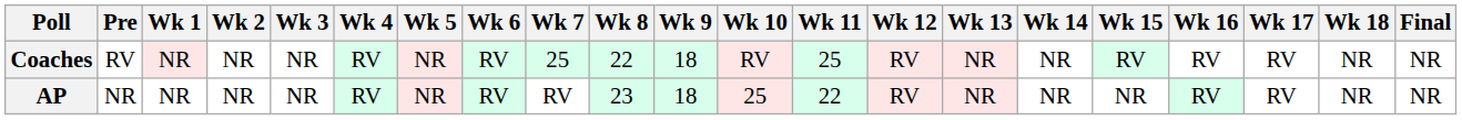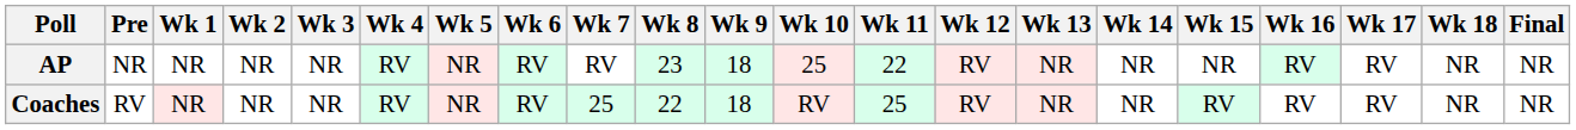rows swapped: AP <-> Coaches
